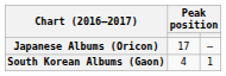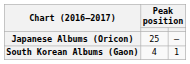Japanese Albums (Oricon) | column 2: 17 -> 25
